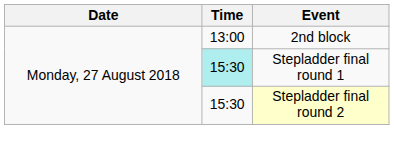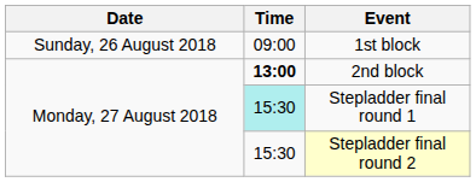+ row: Sunday, 26 August 2018 | 09:00 | 1st block
2nd block | Time: normal -> bold
